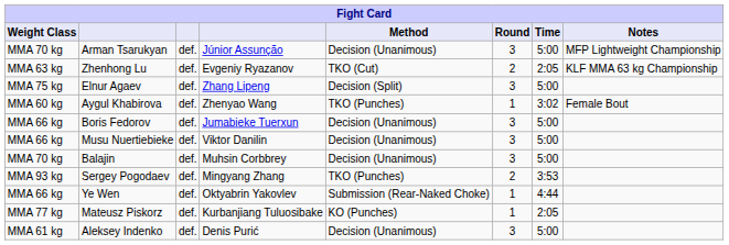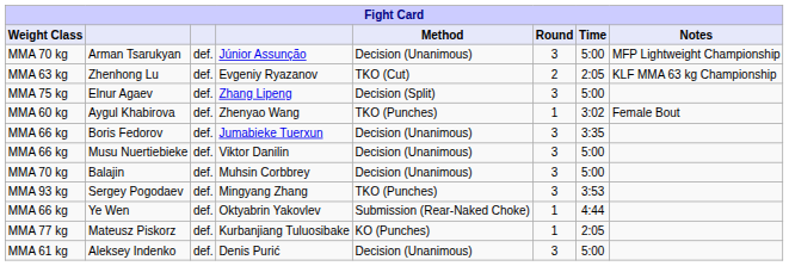Boris Fedorov | Time: 5:00 -> 3:35
Sergey Pogodaev | Round: 2 -> 3
